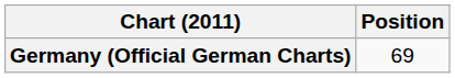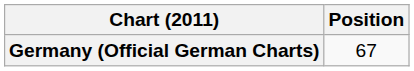Germany (Official German Charts) | Position: 69 -> 67
